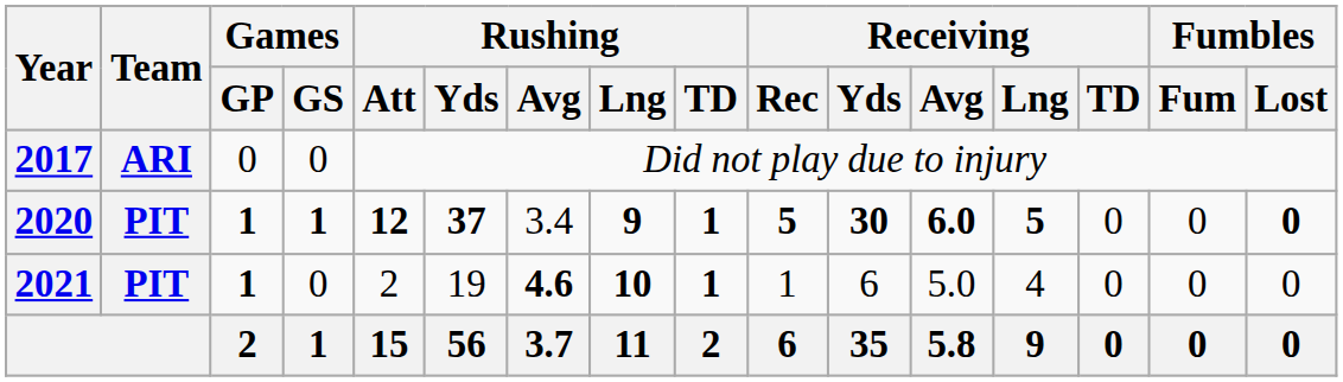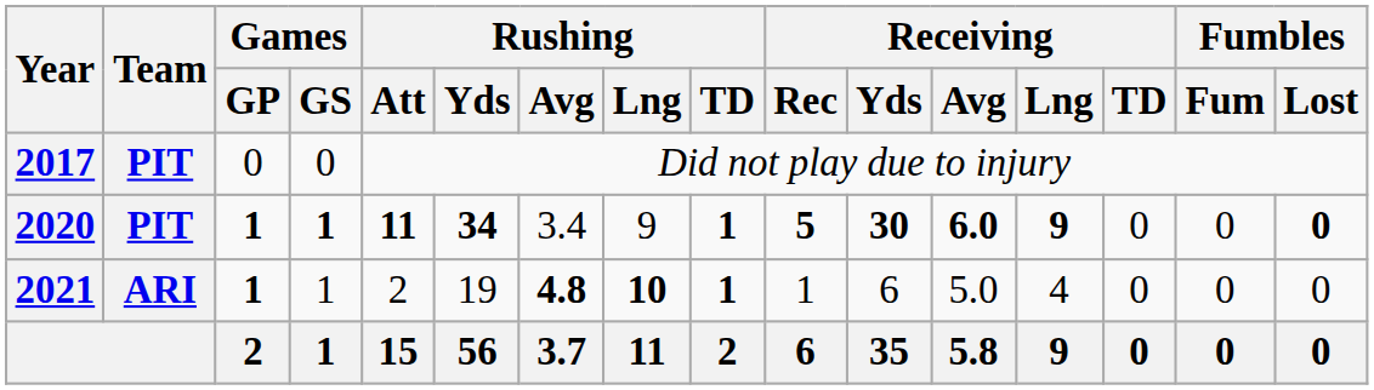2017 | Team: ARI -> PIT
2020 | Rushing / Att: 12 -> 11
2020 | Rushing / Yds: 37 -> 34
2020 | Rushing / Lng: bold -> normal
2020 | Receiving / Lng: 5 -> 9
2021 | Team: PIT -> ARI
2021 | Games / GS: 0 -> 1
2021 | Rushing / Avg: 4.6 -> 4.8
